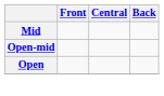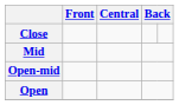+ row: Close
